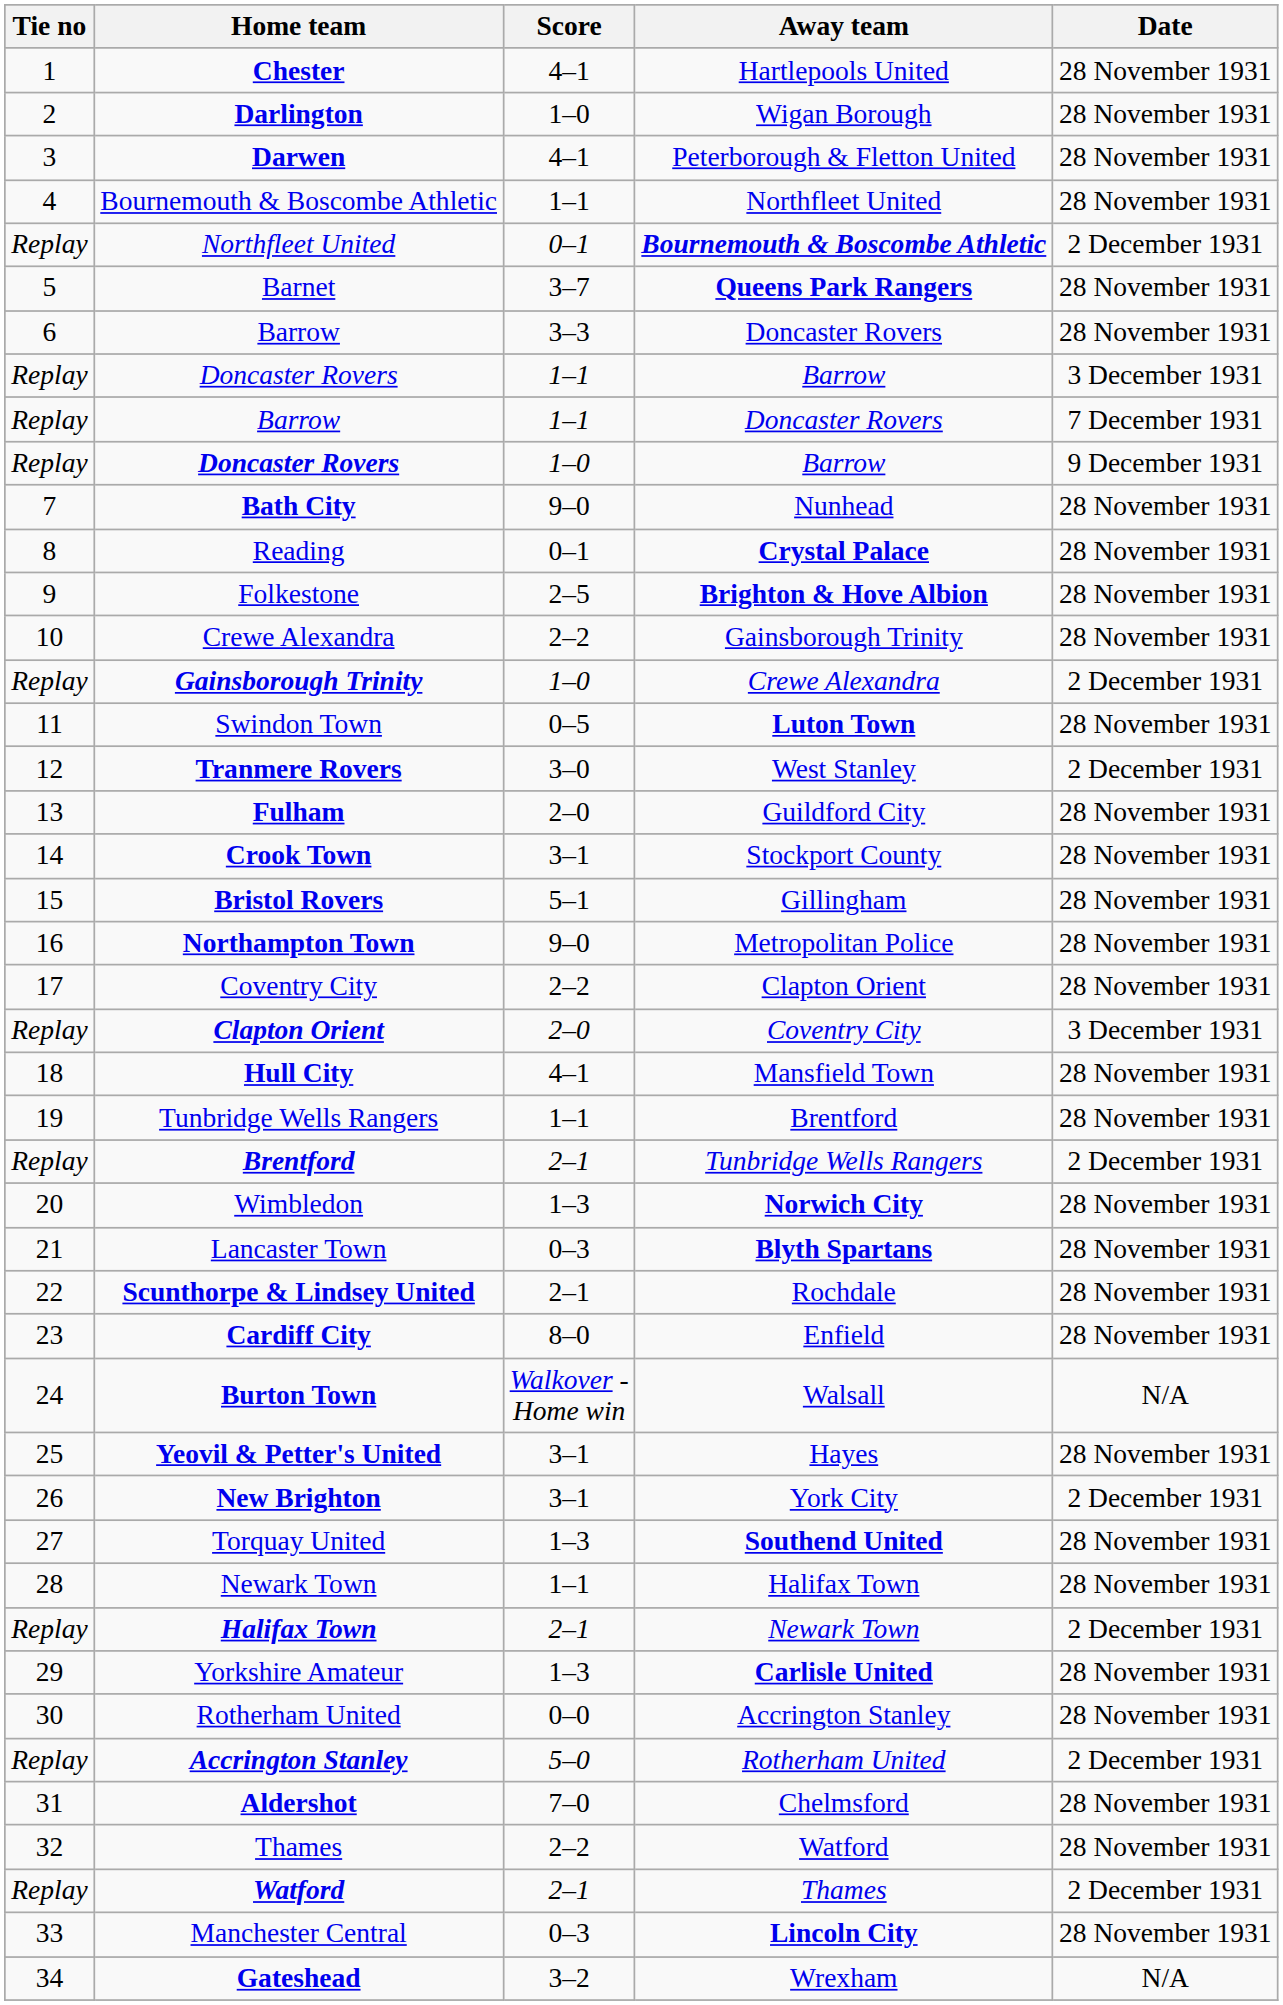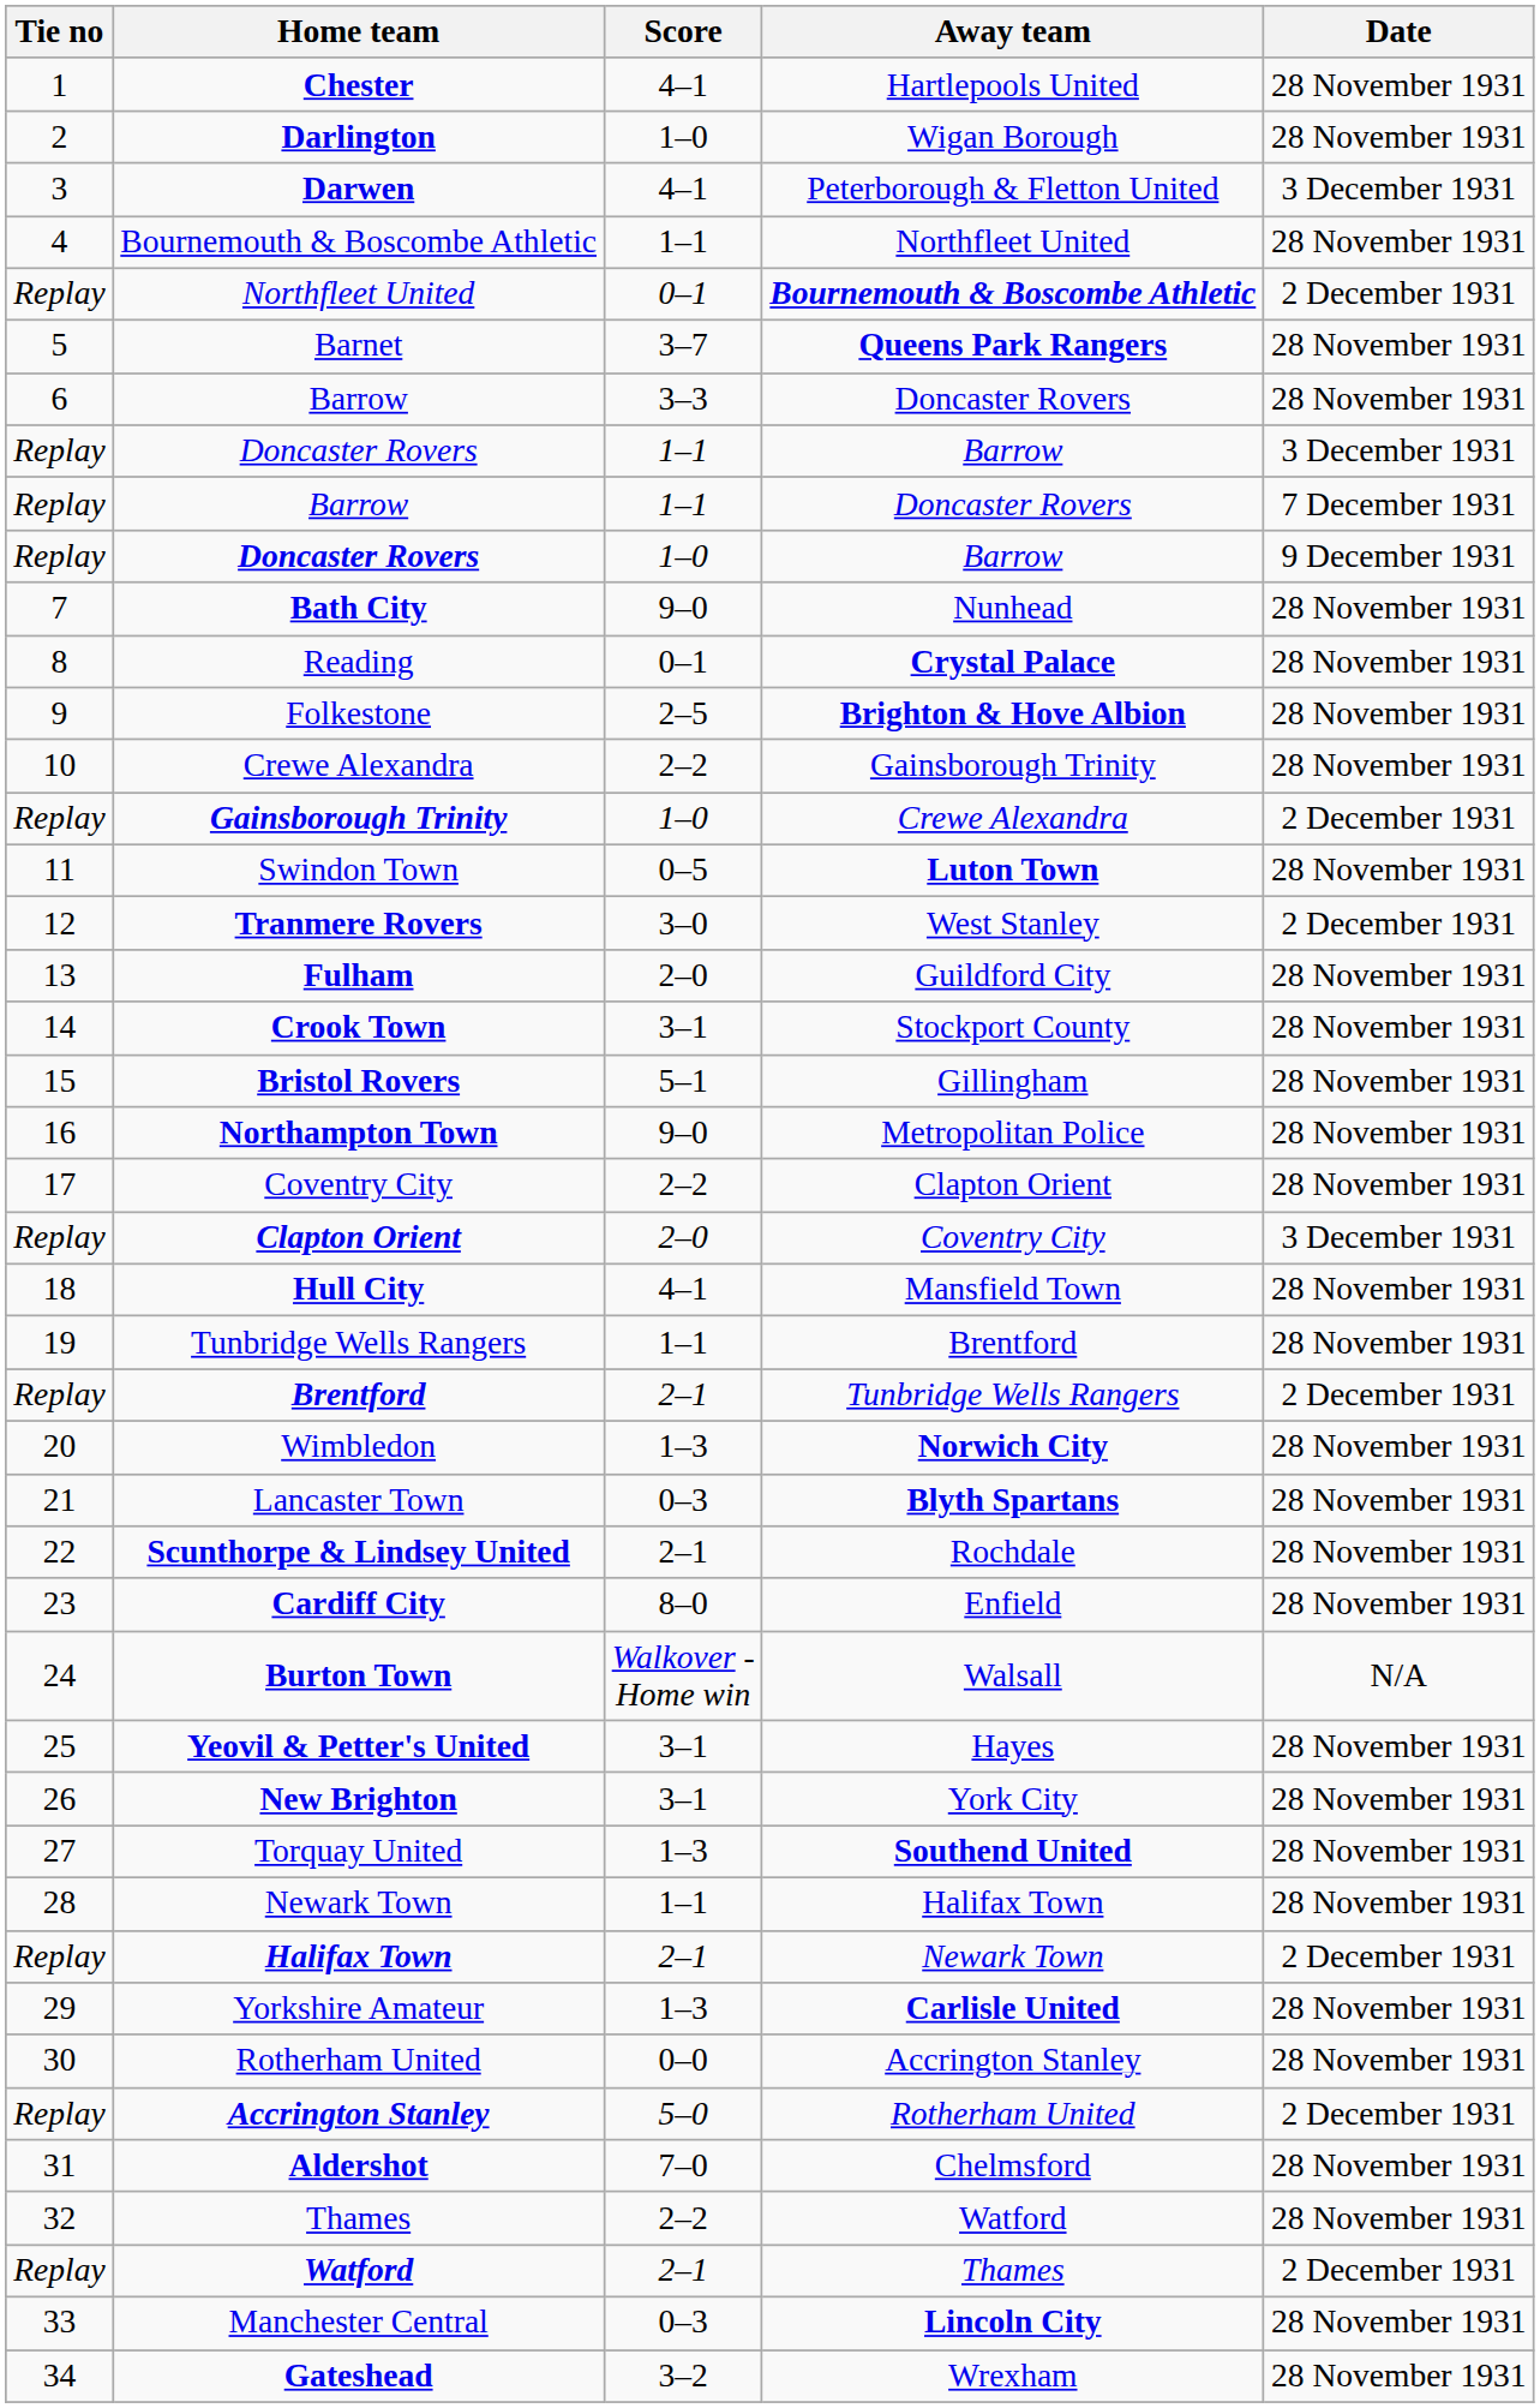Darwen | Date: 28 November 1931 -> 3 December 1931
New Brighton | Date: 2 December 1931 -> 28 November 1931
Gateshead | Date: N/A -> 28 November 1931
